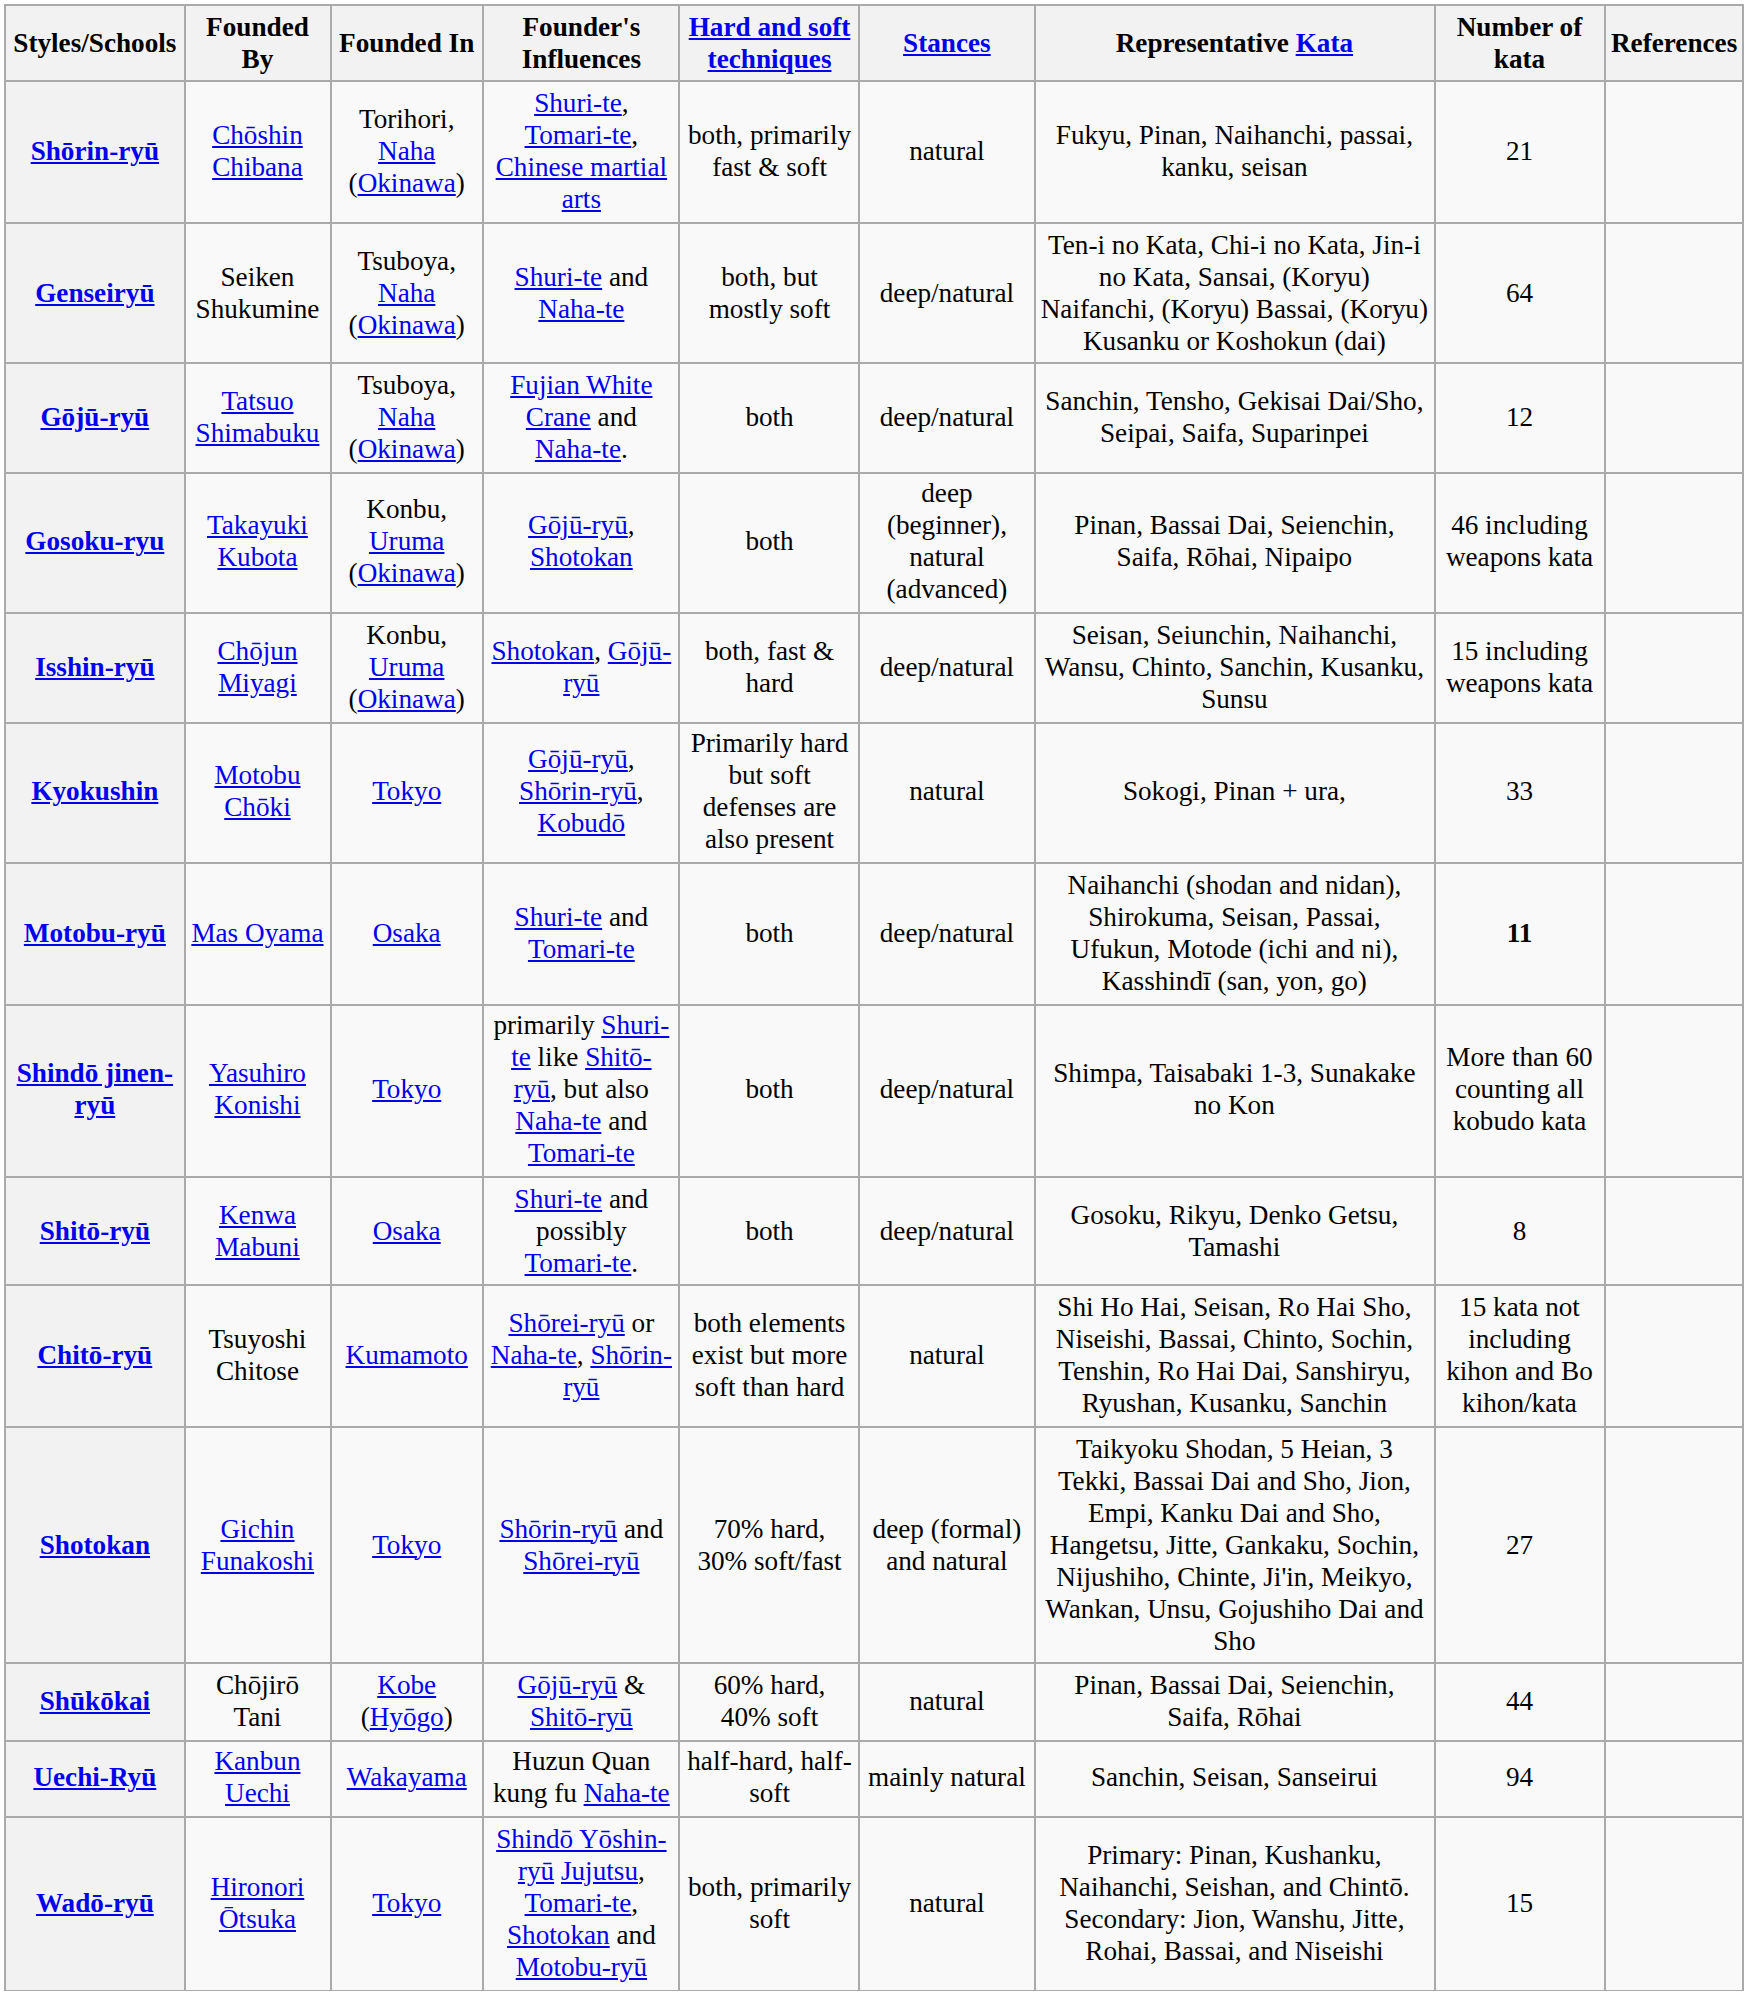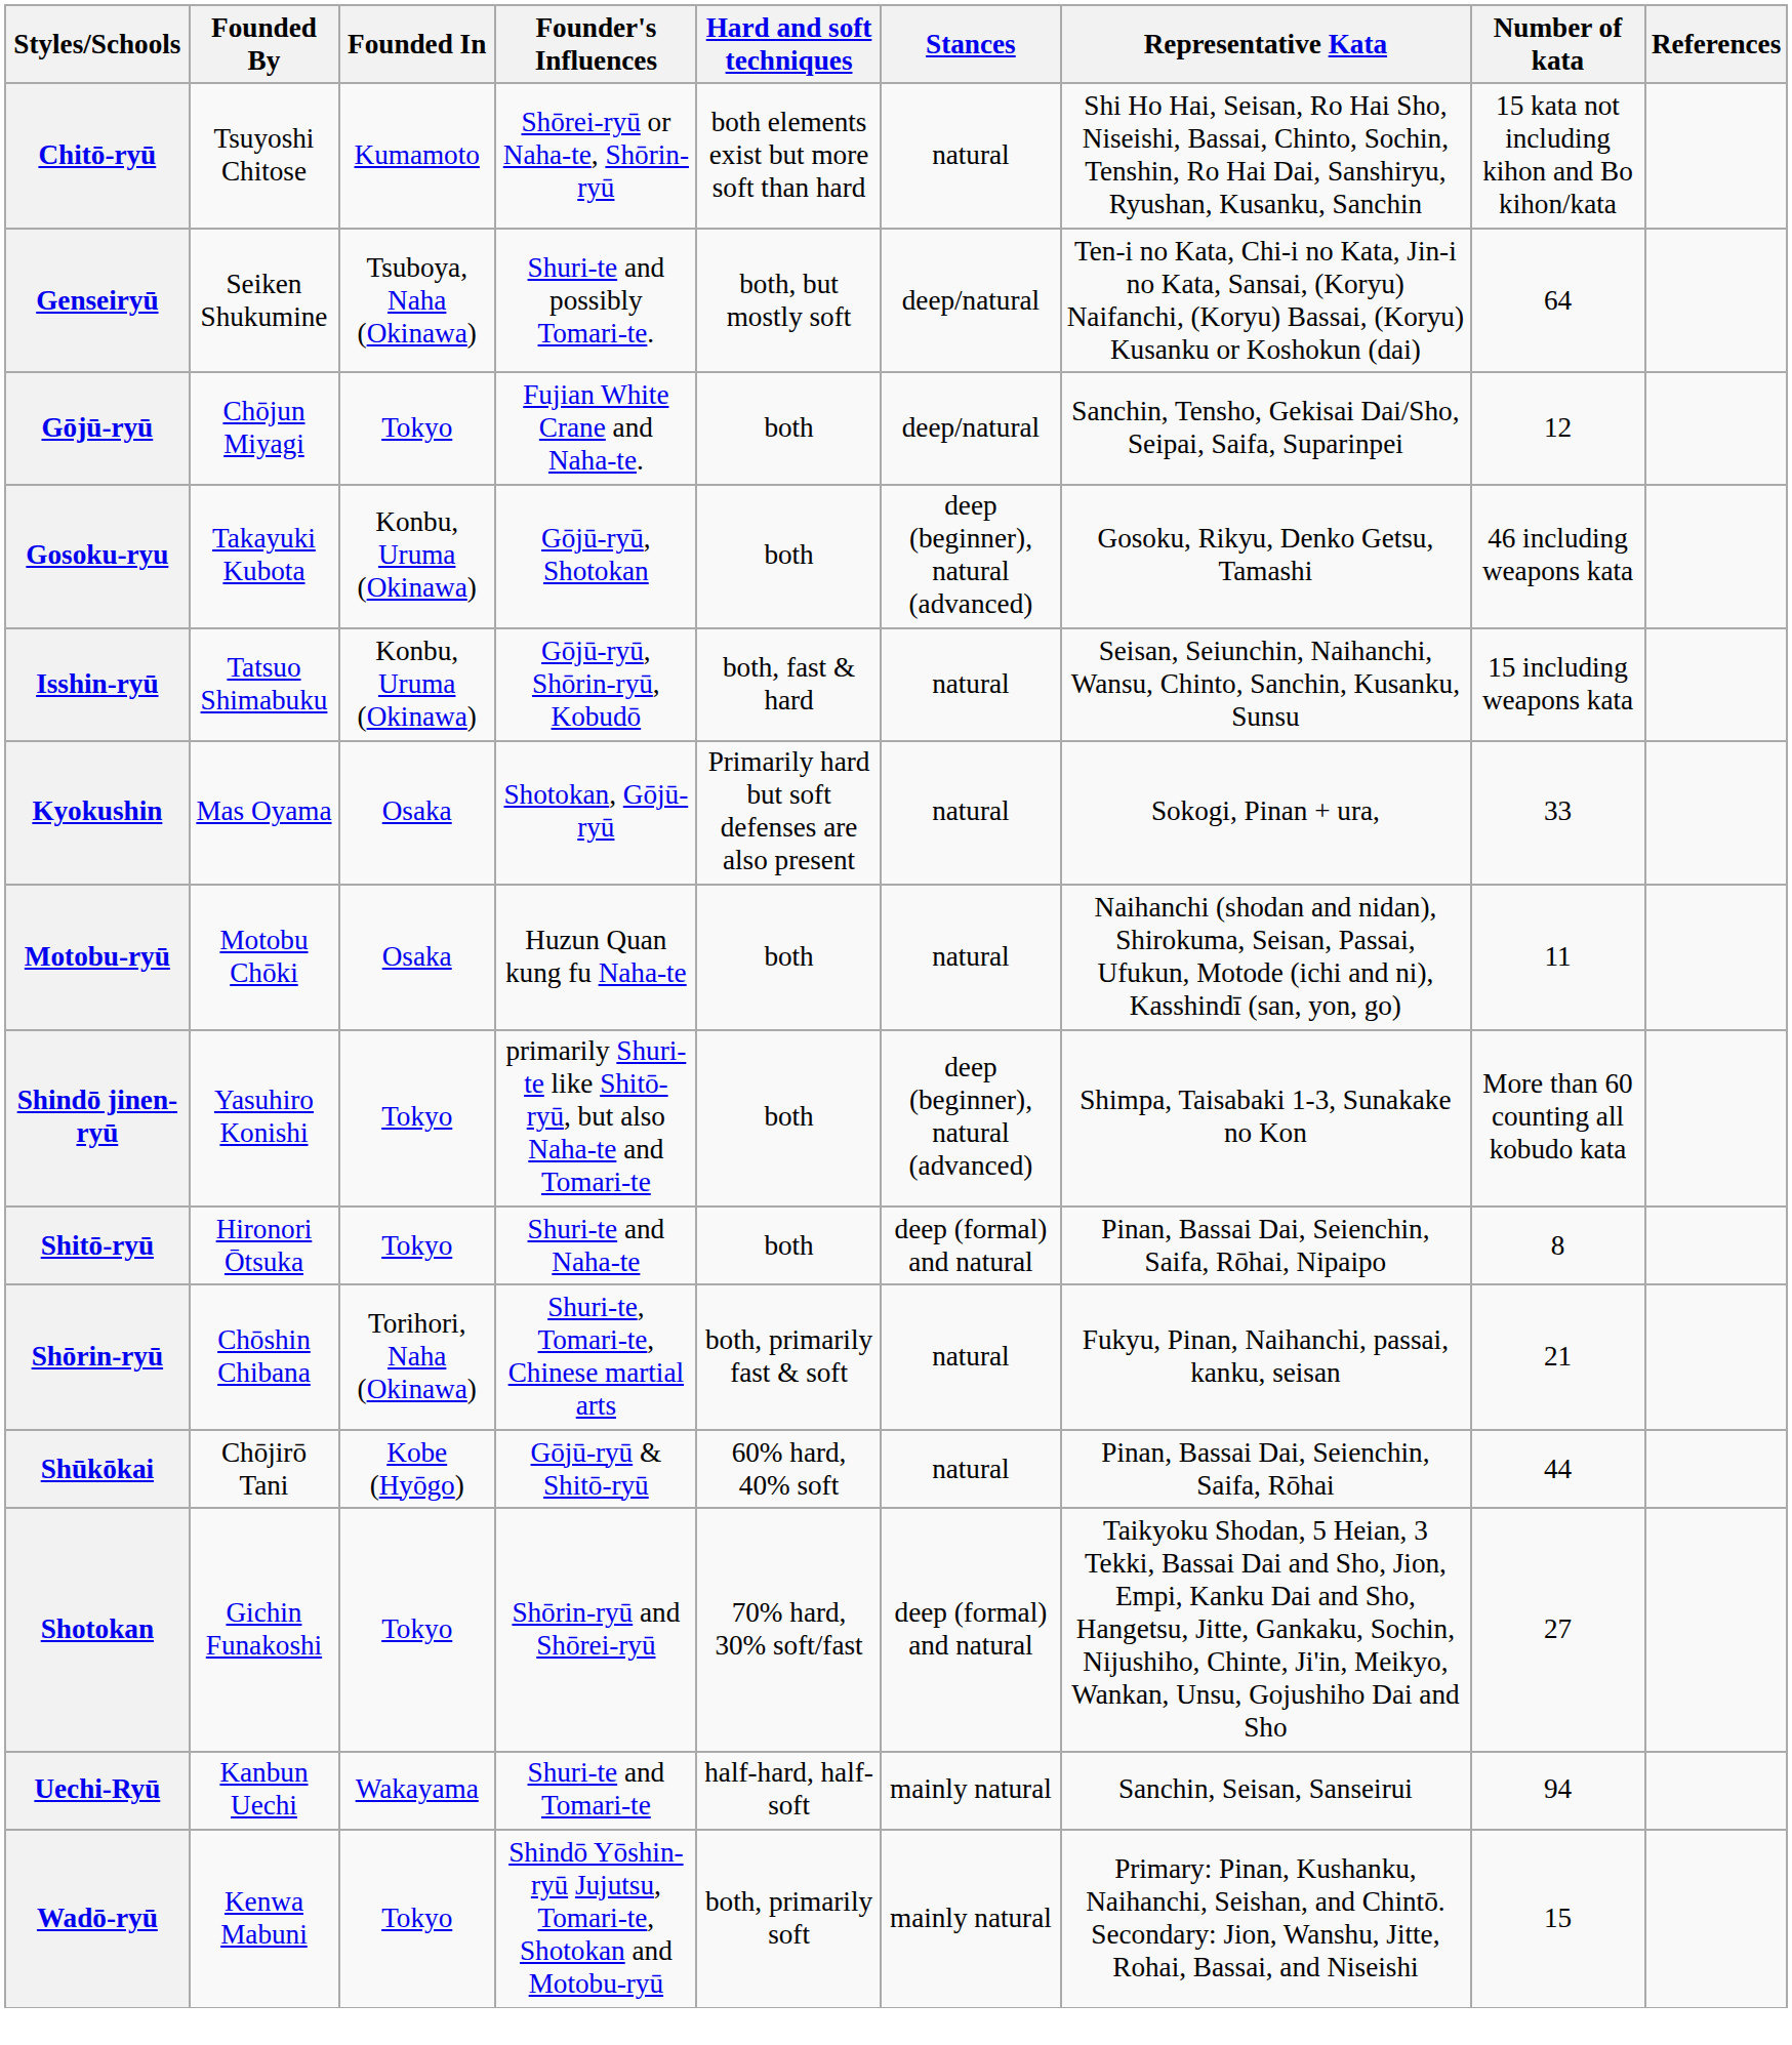rows swapped: Chitō-ryū <-> Shōrin-ryū
Genseiryū | Founder's Influences: Shuri-te and Naha-te -> Shuri-te and possibly Tomari-te.
Gōjū-ryū | Founded By: Tatsuo Shimabuku -> Chōjun Miyagi
Gōjū-ryū | Founded In: Tsuboya, Naha (Okinawa) -> Tokyo
Gosoku-ryu | Representative Kata: Pinan, Bassai Dai, Seienchin, Saifa, Rōhai, Nipaipo -> Gosoku, Rikyu, Denko Getsu, Tamashi
Isshin-ryū | Founded By: Chōjun Miyagi -> Tatsuo Shimabuku
Isshin-ryū | Founder's Influences: Shotokan, Gōjū-ryū -> Gōjū-ryū, Shōrin-ryū, Kobudō
Isshin-ryū | Stances: deep/natural -> natural
Kyokushin | Founded By: Motobu Chōki -> Mas Oyama
Kyokushin | Founded In: Tokyo -> Osaka
Kyokushin | Founder's Influences: Gōjū-ryū, Shōrin-ryū, Kobudō -> Shotokan, Gōjū-ryū
Motobu-ryū | Founded By: Mas Oyama -> Motobu Chōki
Motobu-ryū | Founder's Influences: Shuri-te and Tomari-te -> Huzun Quan kung fu Naha-te
Motobu-ryū | Stances: deep/natural -> natural
Motobu-ryū | Number of kata: bold -> normal
Shindō jinen-ryū | Stances: deep/natural -> deep (beginner), natural (advanced)
Shitō-ryū | Founded By: Kenwa Mabuni -> Hironori Ōtsuka
Shitō-ryū | Founded In: Osaka -> Tokyo
Shitō-ryū | Founder's Influences: Shuri-te and possibly Tomari-te. -> Shuri-te and Naha-te
Shitō-ryū | Stances: deep/natural -> deep (formal) and natural
Shitō-ryū | Representative Kata: Gosoku, Rikyu, Denko Getsu, Tamashi -> Pinan, Bassai Dai, Seienchin, Saifa, Rōhai, Nipaipo
rows swapped: Shotokan <-> Shūkōkai
Uechi-Ryū | Founder's Influences: Huzun Quan kung fu Naha-te -> Shuri-te and Tomari-te
Wadō-ryū | Founded By: Hironori Ōtsuka -> Kenwa Mabuni
Wadō-ryū | Stances: natural -> mainly natural
